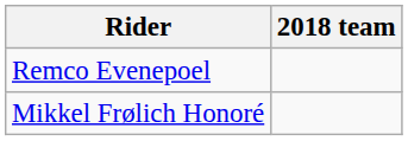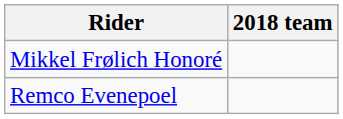rows swapped: Remco Evenepoel <-> Mikkel Frølich Honoré
